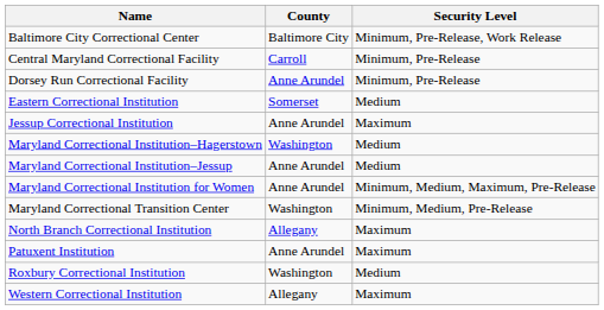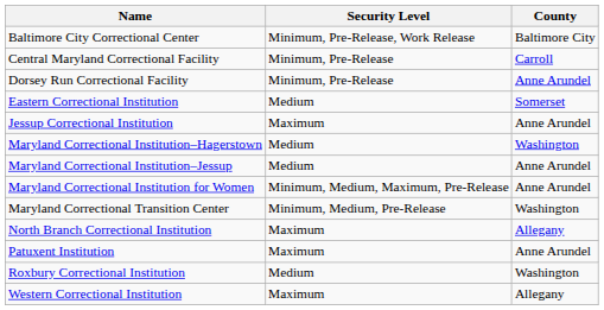columns swapped: Security Level <-> County
